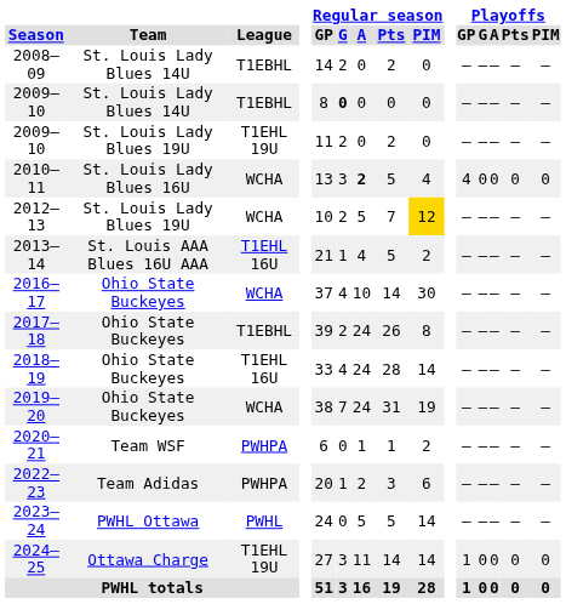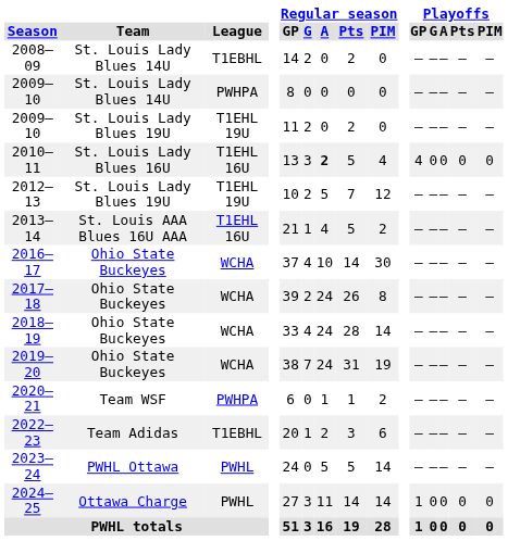2009–10 / St. Louis Lady Blues 14U | League: T1EBHL -> PWHPA
2009–10 / St. Louis Lady Blues 14U | Regular season / G: bold -> normal
2010–11 | League: WCHA -> T1EHL 16U
2012–13 | League: WCHA -> T1EHL 19U
2012–13 | Regular season / PIM: gold background -> no background
2017–18 | League: T1EBHL -> WCHA
2018–19 | League: T1EHL 16U -> WCHA
2022–23 | League: PWHPA -> T1EBHL
2024–25 | League: T1EHL 19U -> PWHL
